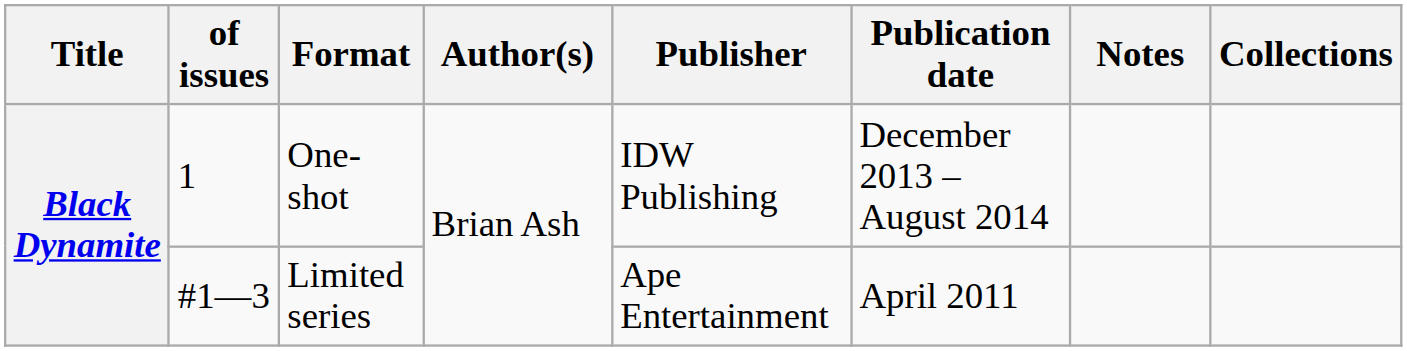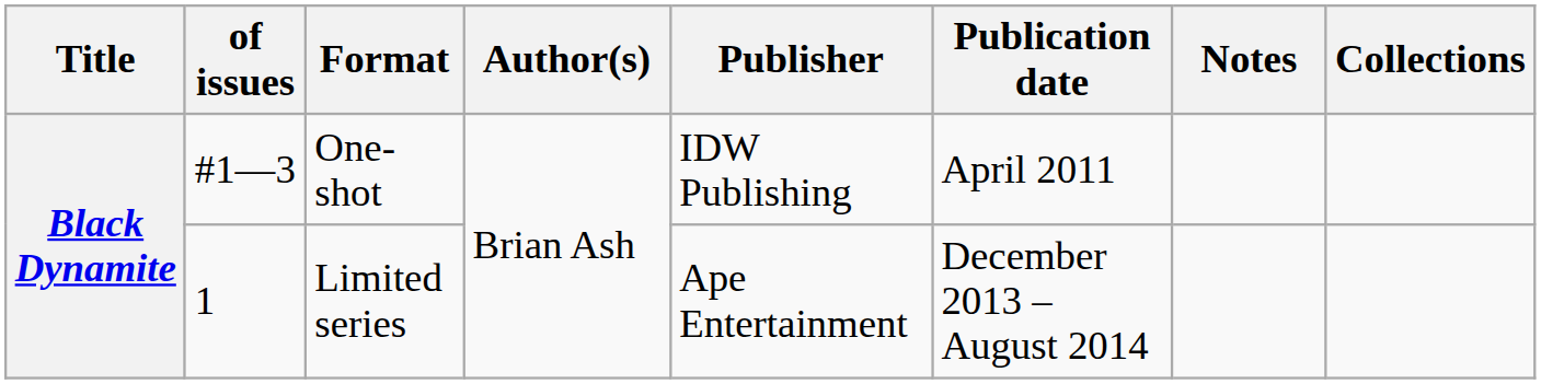One-shot | of issues: 1 -> #1—3
One-shot | Publication date: December 2013 – August 2014 -> April 2011
Limited series | of issues: #1—3 -> 1
Limited series | Publication date: April 2011 -> December 2013 – August 2014
